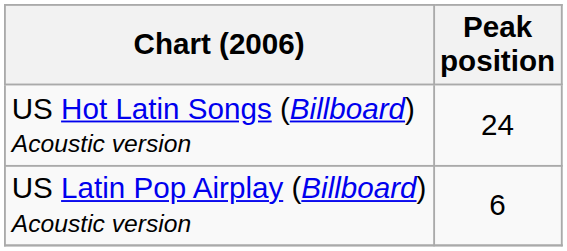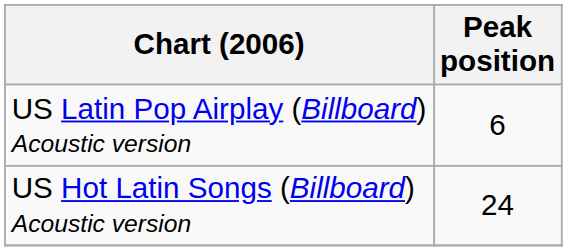rows swapped: US Hot Latin Songs (Billboard) Acoustic version <-> US Latin Pop Airplay (Billboard) Acoustic version
